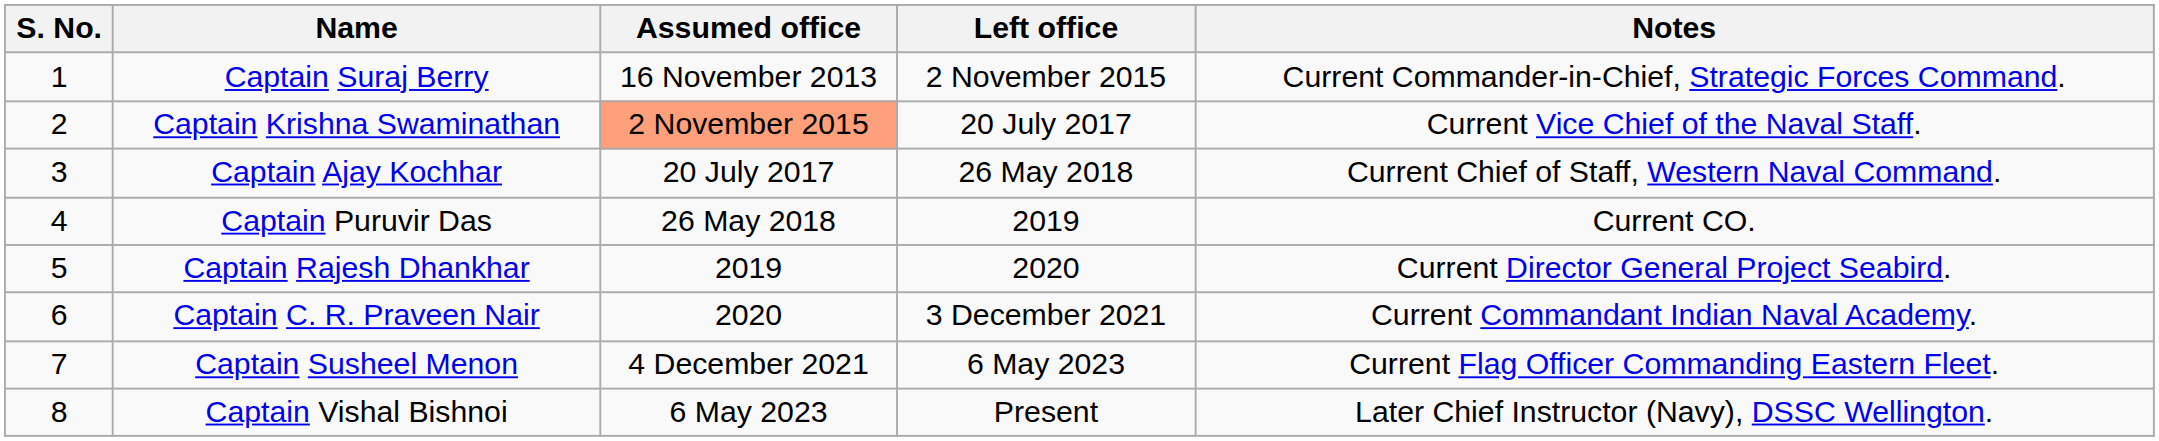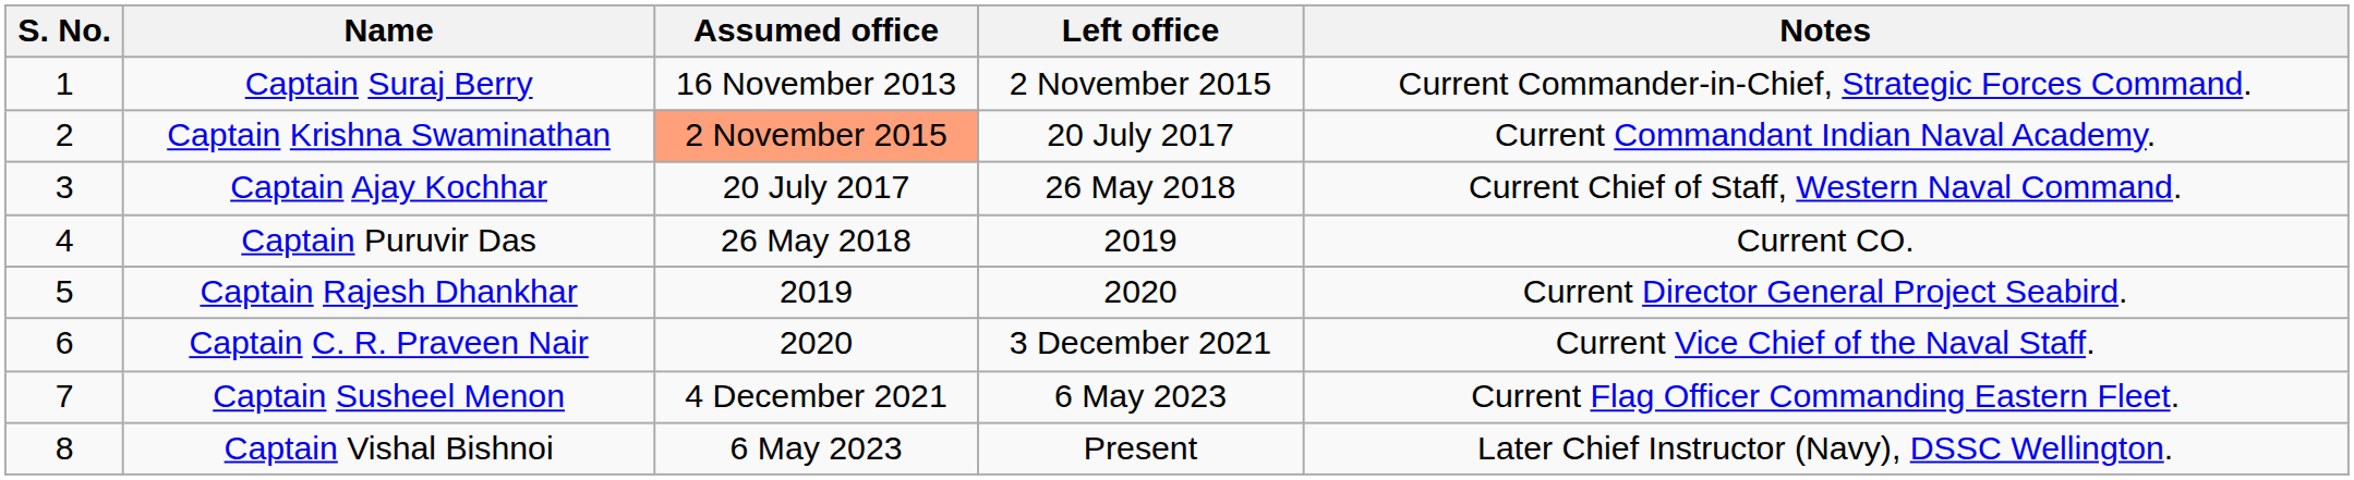Captain Krishna Swaminathan | Notes: Current Vice Chief of the Naval Staff. -> Current Commandant Indian Naval Academy.
Captain C. R. Praveen Nair | Notes: Current Commandant Indian Naval Academy. -> Current Vice Chief of the Naval Staff.
